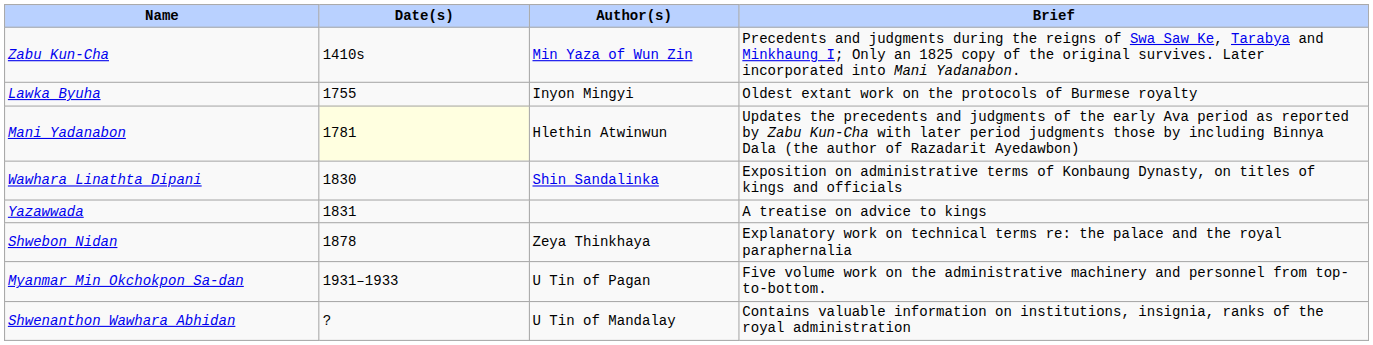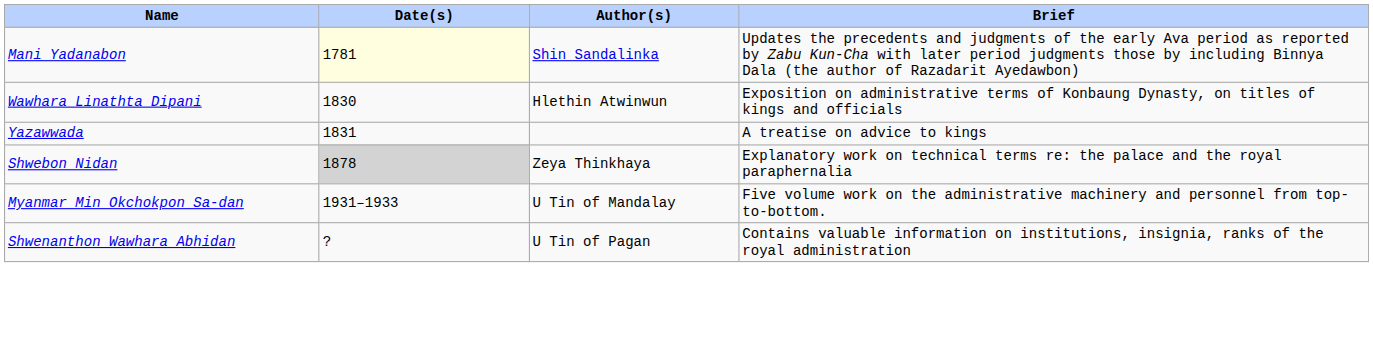- row: Zabu Kun-Cha | 1410s | Min Yaza of Wun Zin | Precedents and judgments during the reigns of Swa Saw Ke, Tarabya and Minkhaung I; Only an 1825 copy of the original survives. Later incorporated into Mani Yadanabon.
- row: Lawka Byuha | 1755 | Inyon Mingyi | Oldest extant work on the protocols of Burmese royalty
Mani Yadanabon | Author(s): Hlethin Atwinwun -> Shin Sandalinka
Wawhara Linathta Dipani | Author(s): Shin Sandalinka -> Hlethin Atwinwun
Shwebon Nidan | Date(s): no background -> lightgrey background
Myanmar Min Okchokpon Sa-dan | Author(s): U Tin of Pagan -> U Tin of Mandalay
Shwenanthon Wawhara Abhidan | Author(s): U Tin of Mandalay -> U Tin of Pagan
